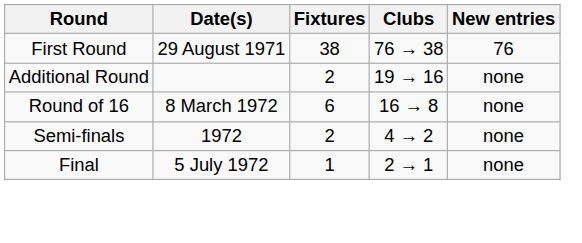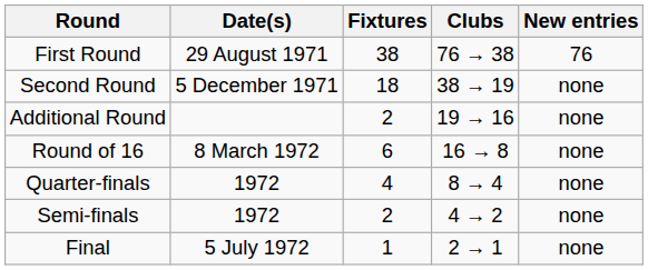+ row: Second Round | 5 December 1971 | 18 | 38 → 19 | none
+ row: Quarter-finals | 1972 | 4 | 8 → 4 | none
